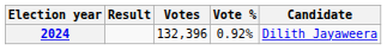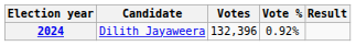columns swapped: Candidate <-> Result
